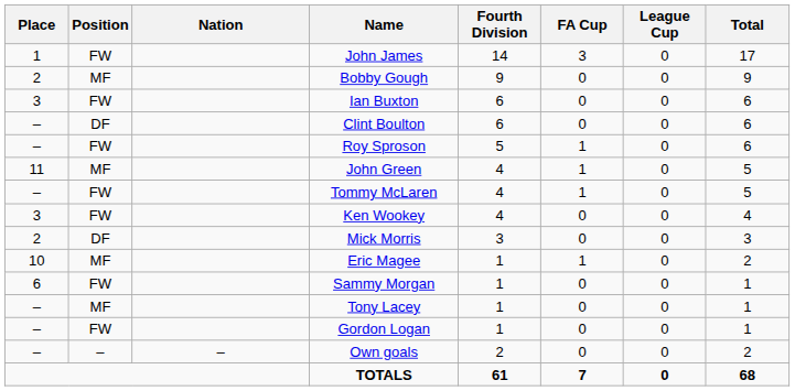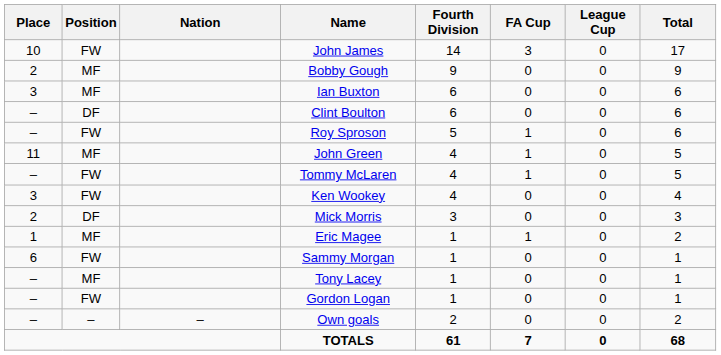John James | Place: 1 -> 10
Ian Buxton | Position: FW -> MF
Eric Magee | Place: 10 -> 1
